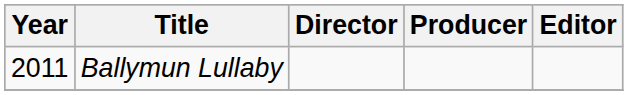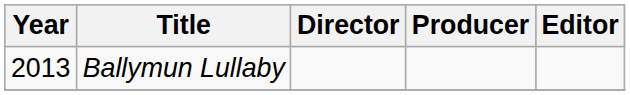Ballymun Lullaby | Year: 2011 -> 2013
